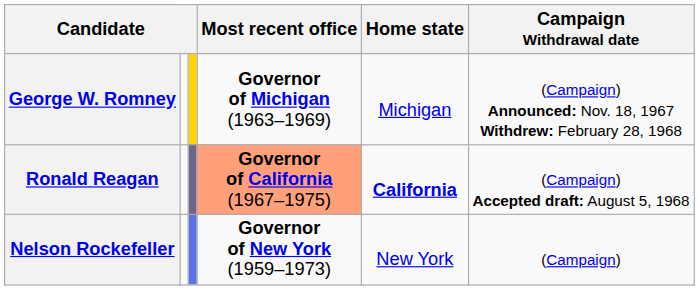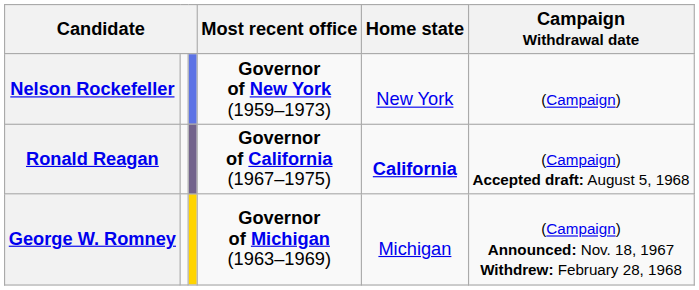rows swapped: Nelson Rockefeller <-> George W. Romney
Ronald Reagan | Most recent office: lightsalmon background -> no background
